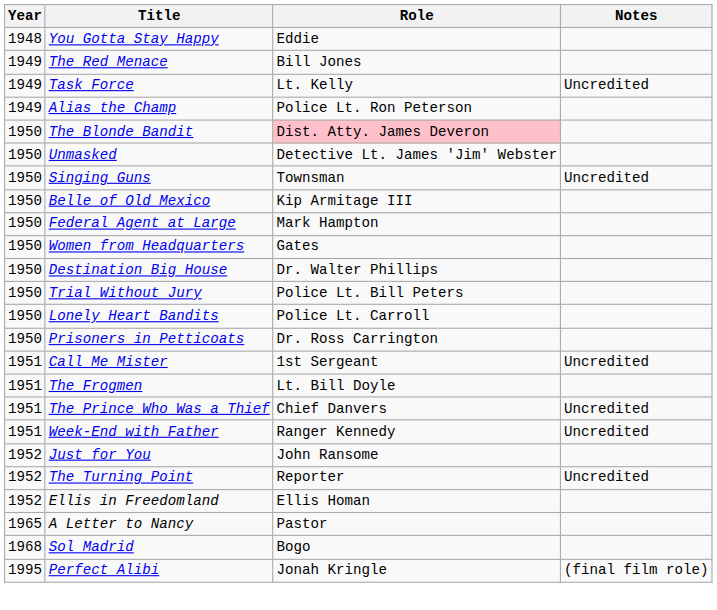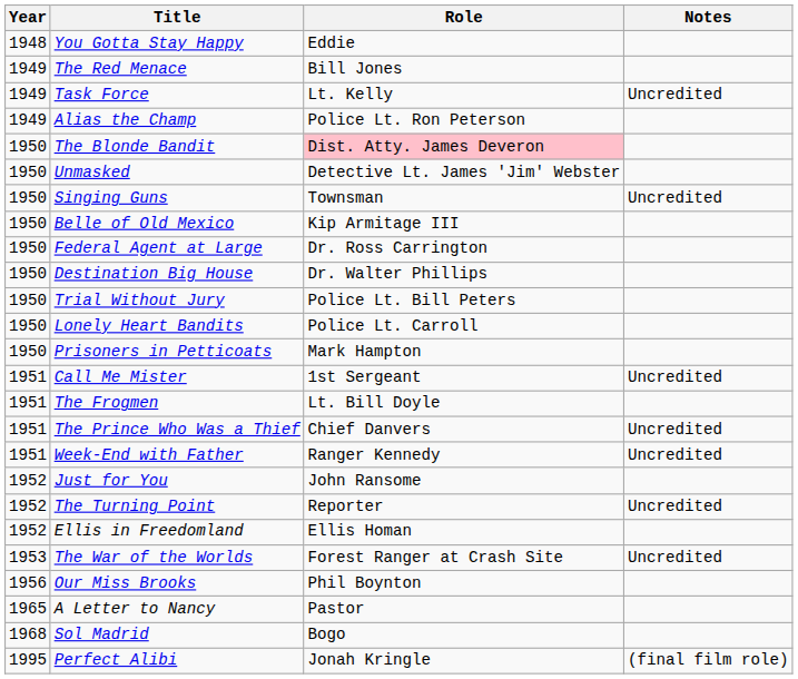Federal Agent at Large | Role: Mark Hampton -> Dr. Ross Carrington
- row: 1950 | Women from Headquarters | Gates
Prisoners in Petticoats | Role: Dr. Ross Carrington -> Mark Hampton
+ row: 1953 | The War of the Worlds | Forest Ranger at Crash Site | Uncredited
+ row: 1956 | Our Miss Brooks | Phil Boynton
